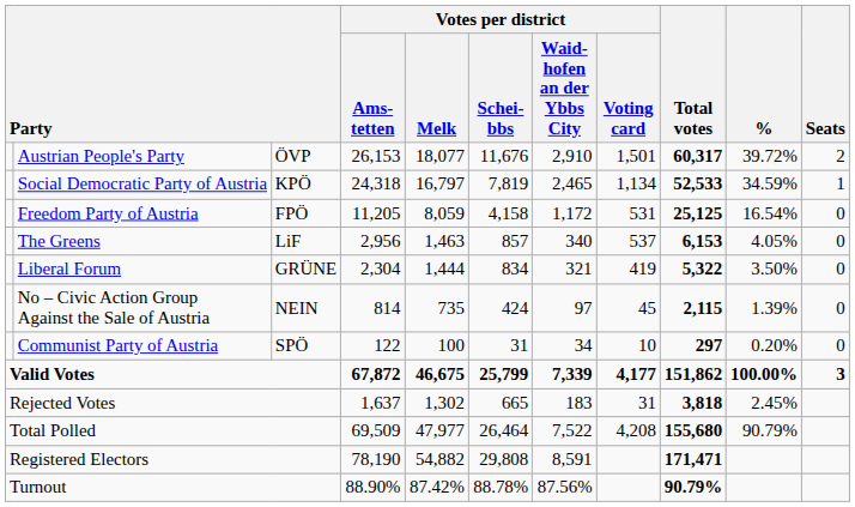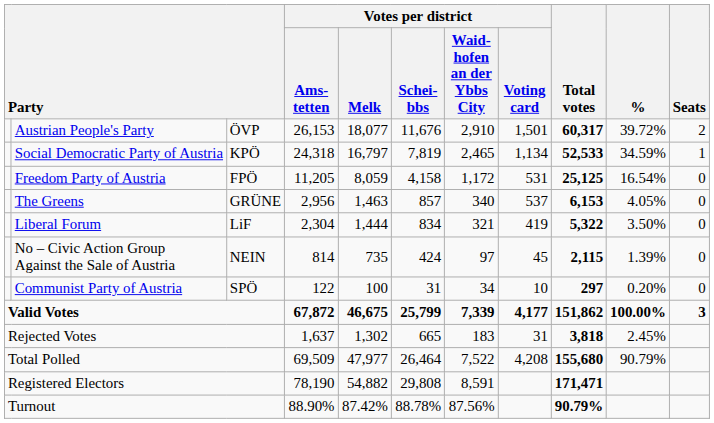The Greens | column 3: LiF -> GRÜNE
Liberal Forum | column 3: GRÜNE -> LiF
